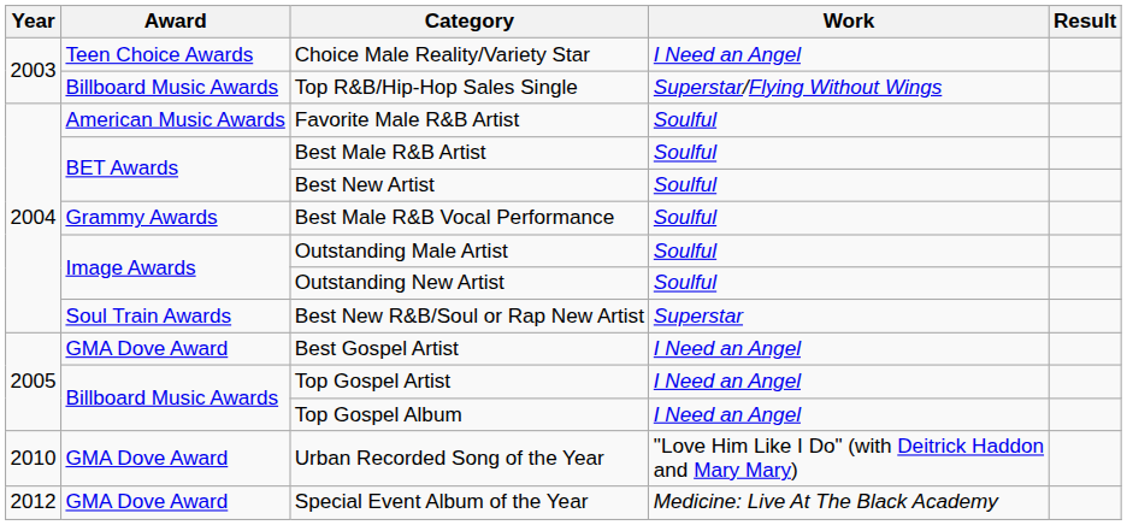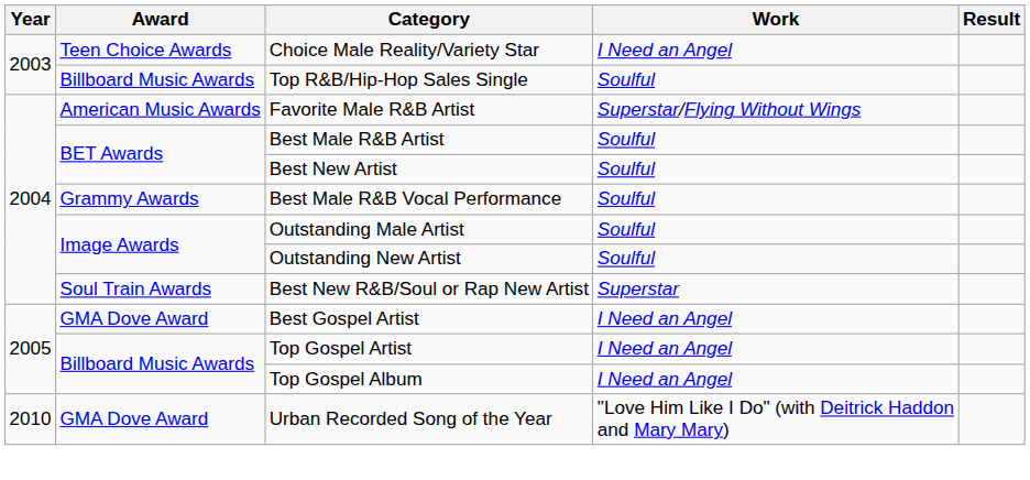Top R&B/Hip-Hop Sales Single | Work: Superstar/Flying Without Wings -> Soulful
Favorite Male R&B Artist | Work: Soulful -> Superstar/Flying Without Wings
- row: 2012 | GMA Dove Award | Special Event Album of the Year | Medicine: Live At The Black Academy
